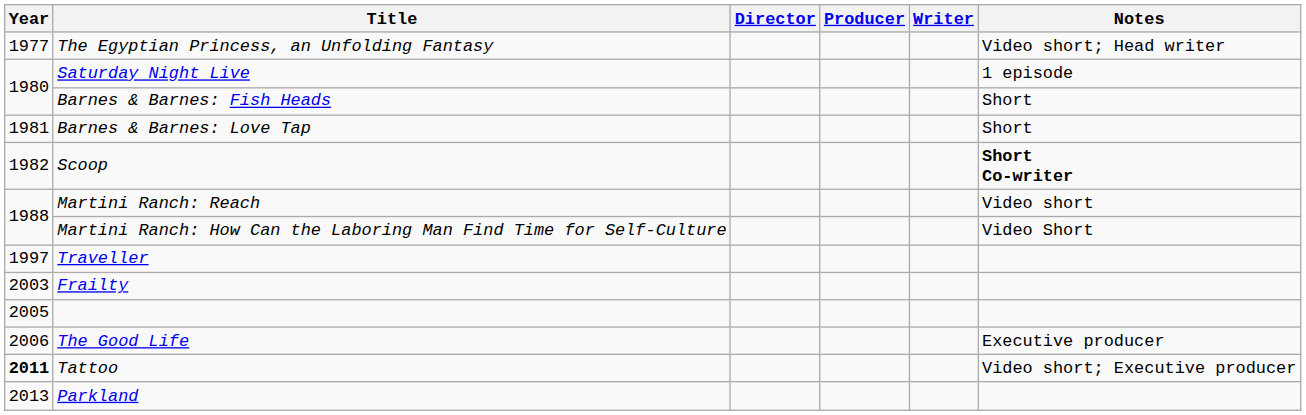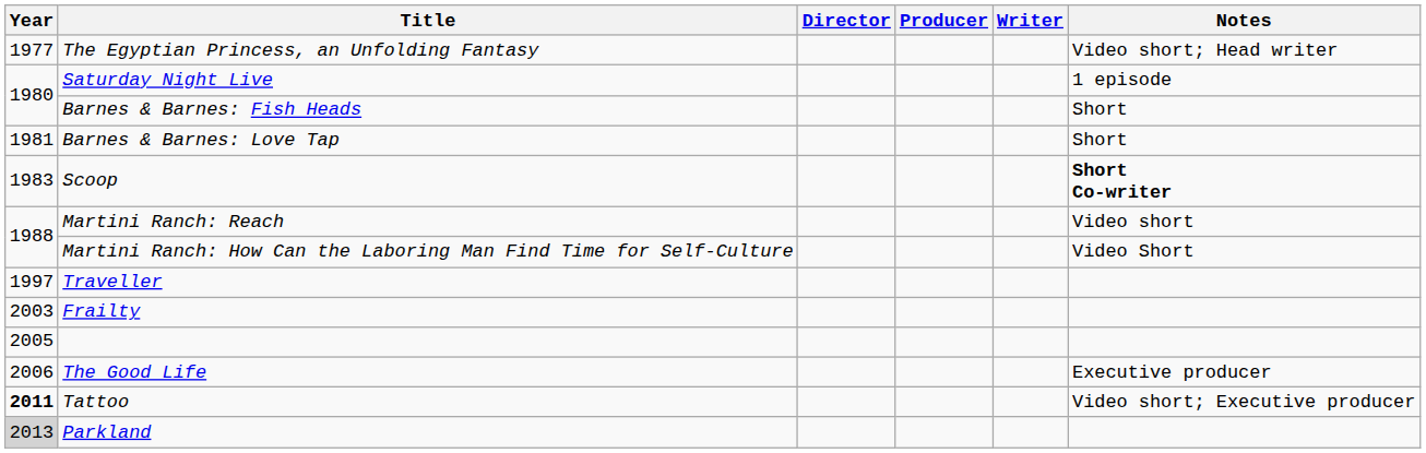Scoop | Year: 1982 -> 1983
Parkland | Year: no background -> lightgrey background
